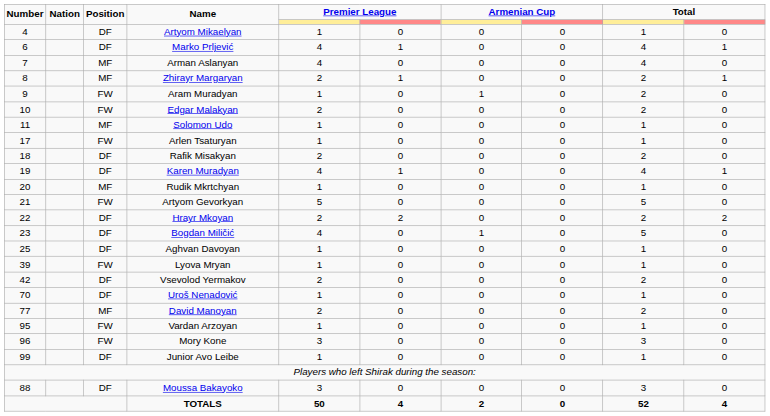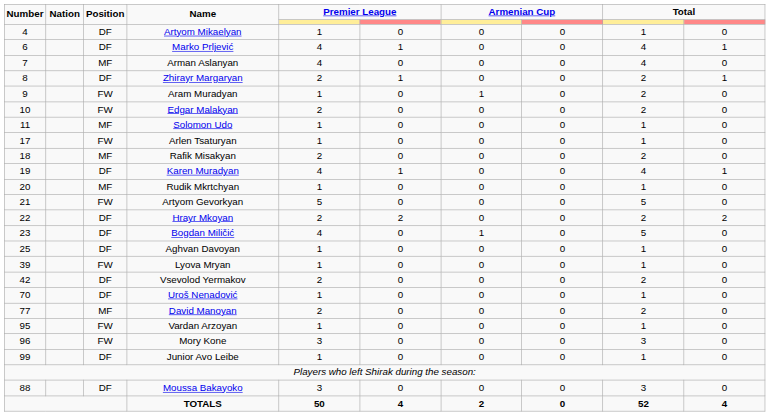Zhirayr Margaryan | Position: MF -> DF
Rafik Misakyan | Position: DF -> MF
